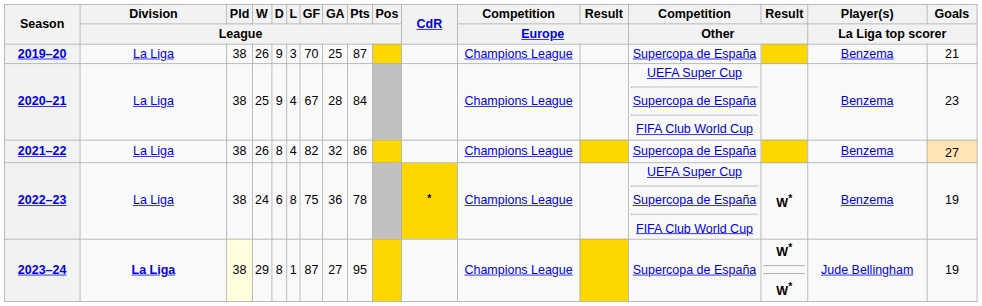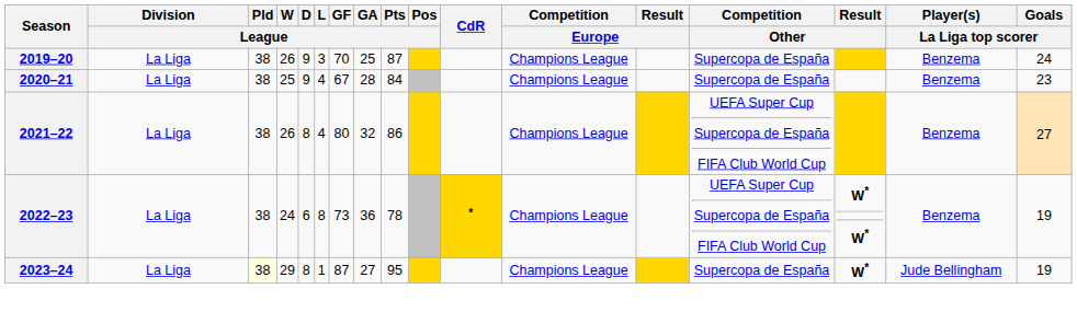2019–20 | Goals / La Liga top scorer: 21 -> 24
2020–21 | Competition / Other: UEFA Super Cup Supercopa de España FIFA Club World Cup -> Supercopa de España
2021–22 | GF / League: 82 -> 80
2021–22 | Competition / Other: Supercopa de España -> UEFA Super Cup Supercopa de España FIFA Club World Cup
2022–23 | GF / League: 75 -> 73
2022–23 | Result / Other: W* -> W* W*
2023–24 | Division / League: bold -> normal
2023–24 | Result / Other: W* W* -> W*
